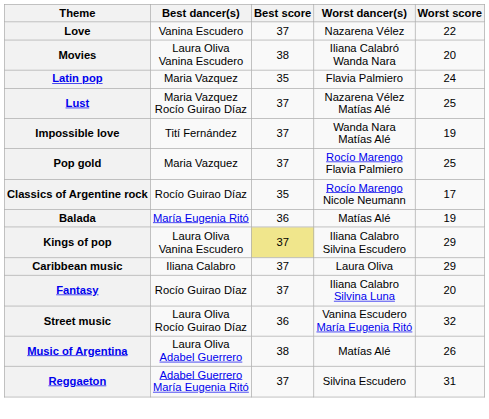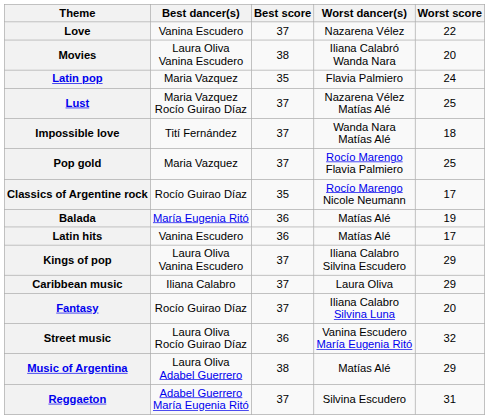Impossible love | Worst score: 19 -> 18
+ row: Latin hits | Vanina Escudero | 36 | Matías Alé | 17
Kings of pop | Best score: khaki background -> no background
Music of Argentina | Worst score: 26 -> 29
